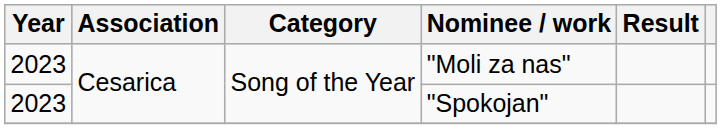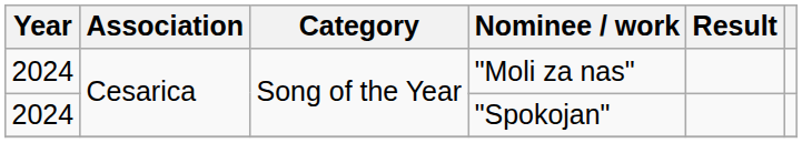"Moli za nas" | Year: 2023 -> 2024
"Spokojan" | Year: 2023 -> 2024
